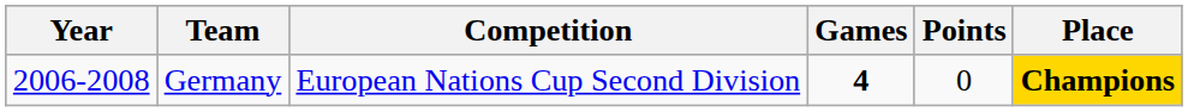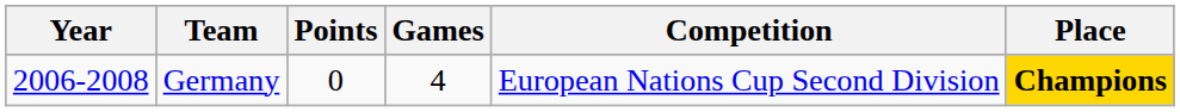columns swapped: Competition <-> Points
Germany | Games: bold -> normal
